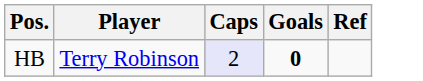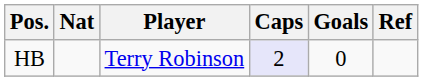+ column: Nat
HB | Goals: bold -> normal
